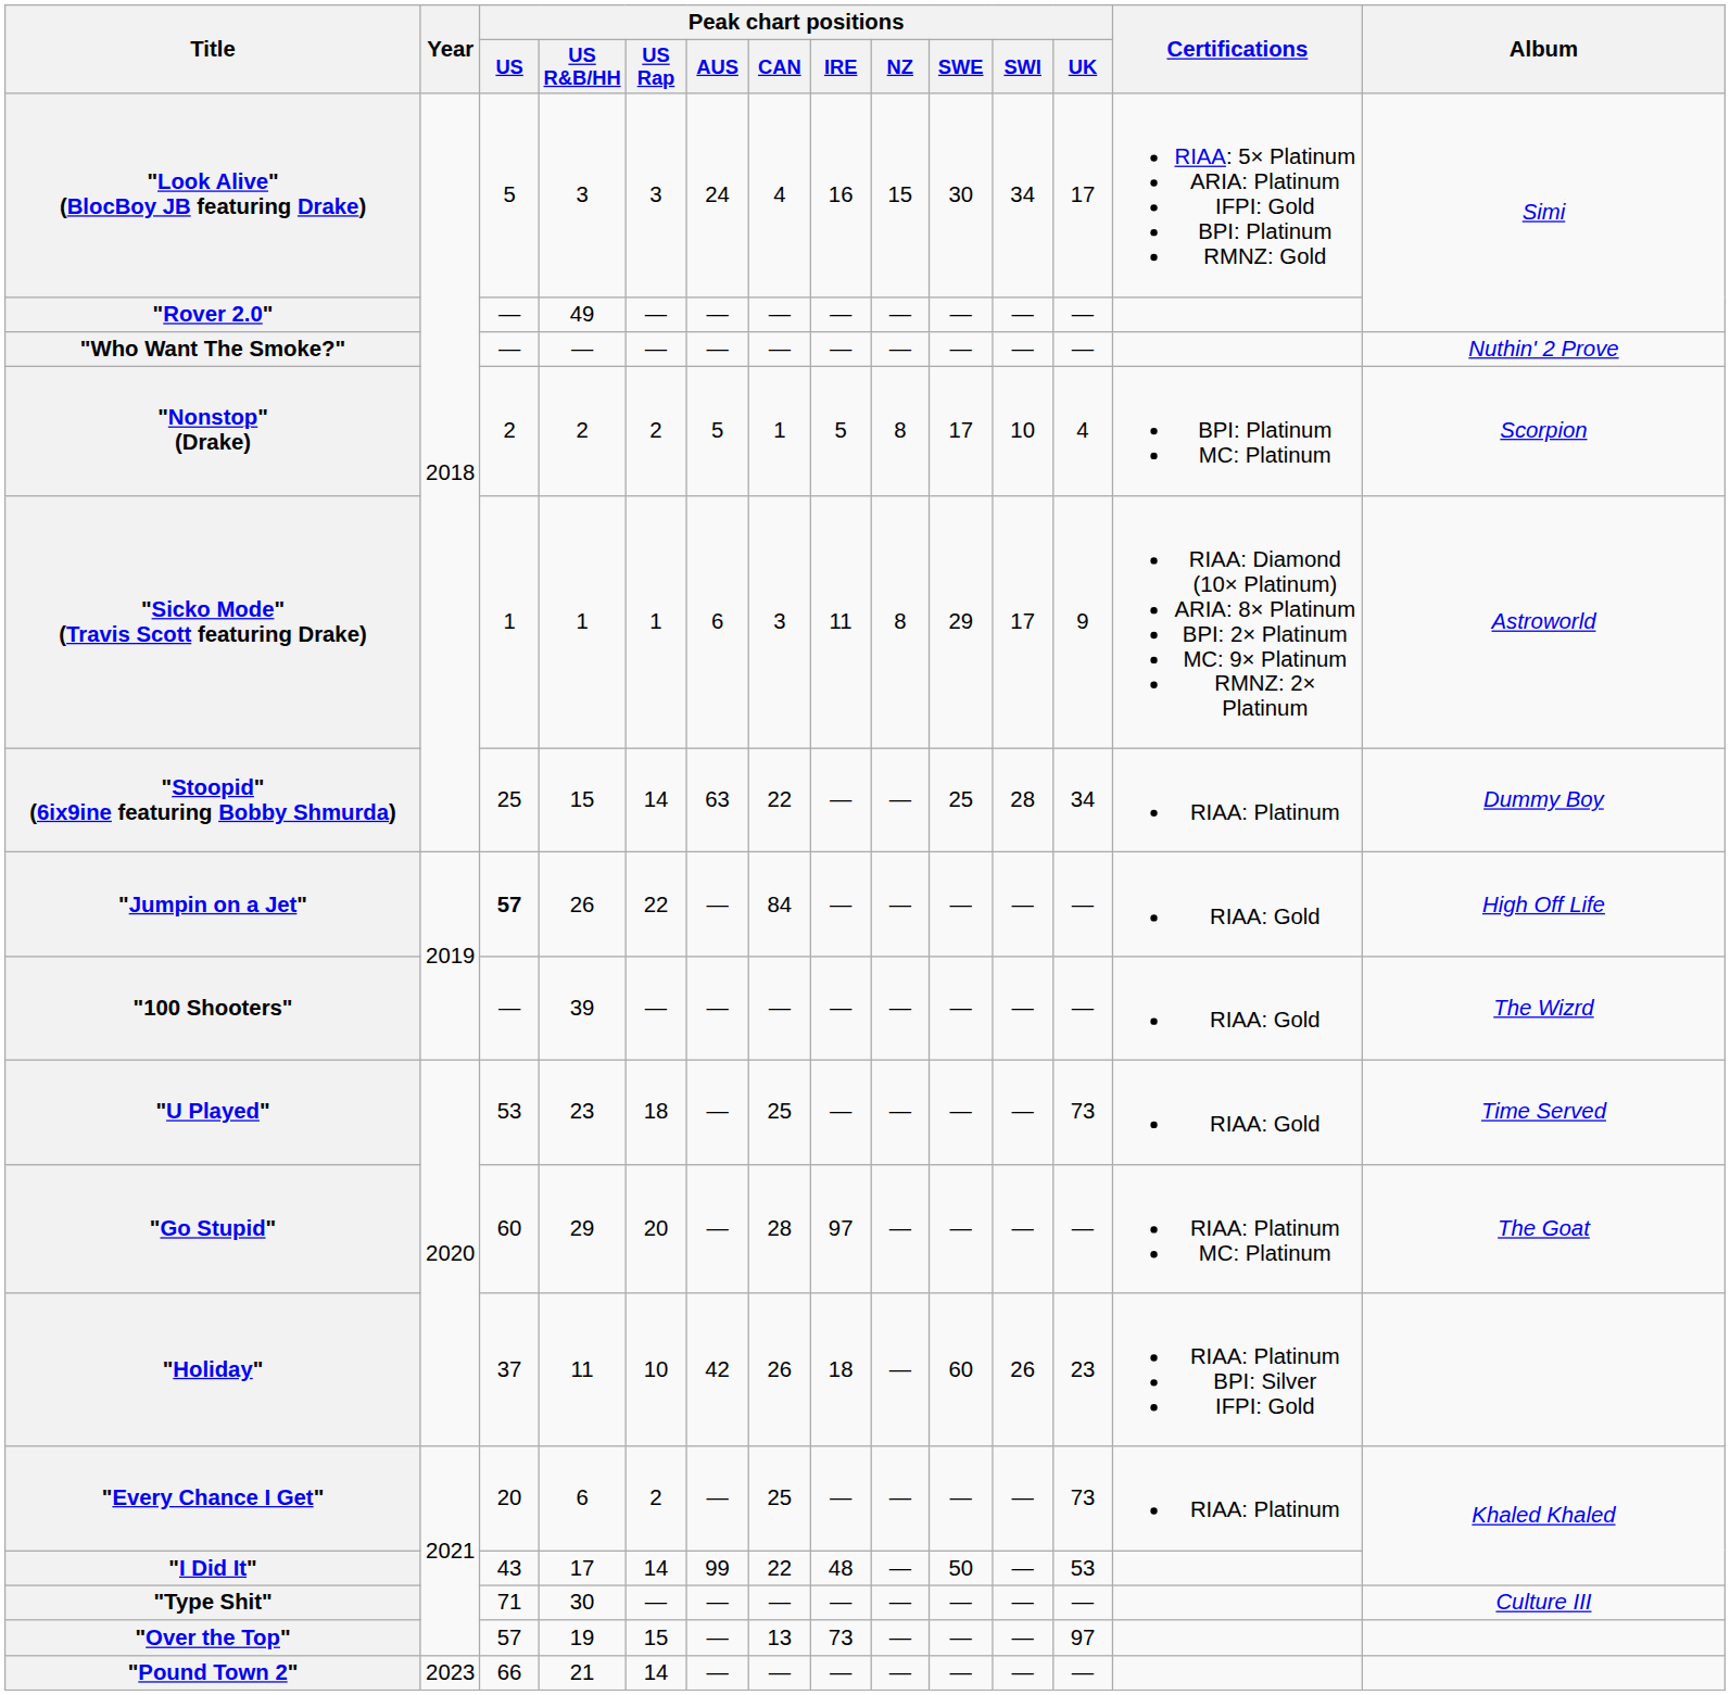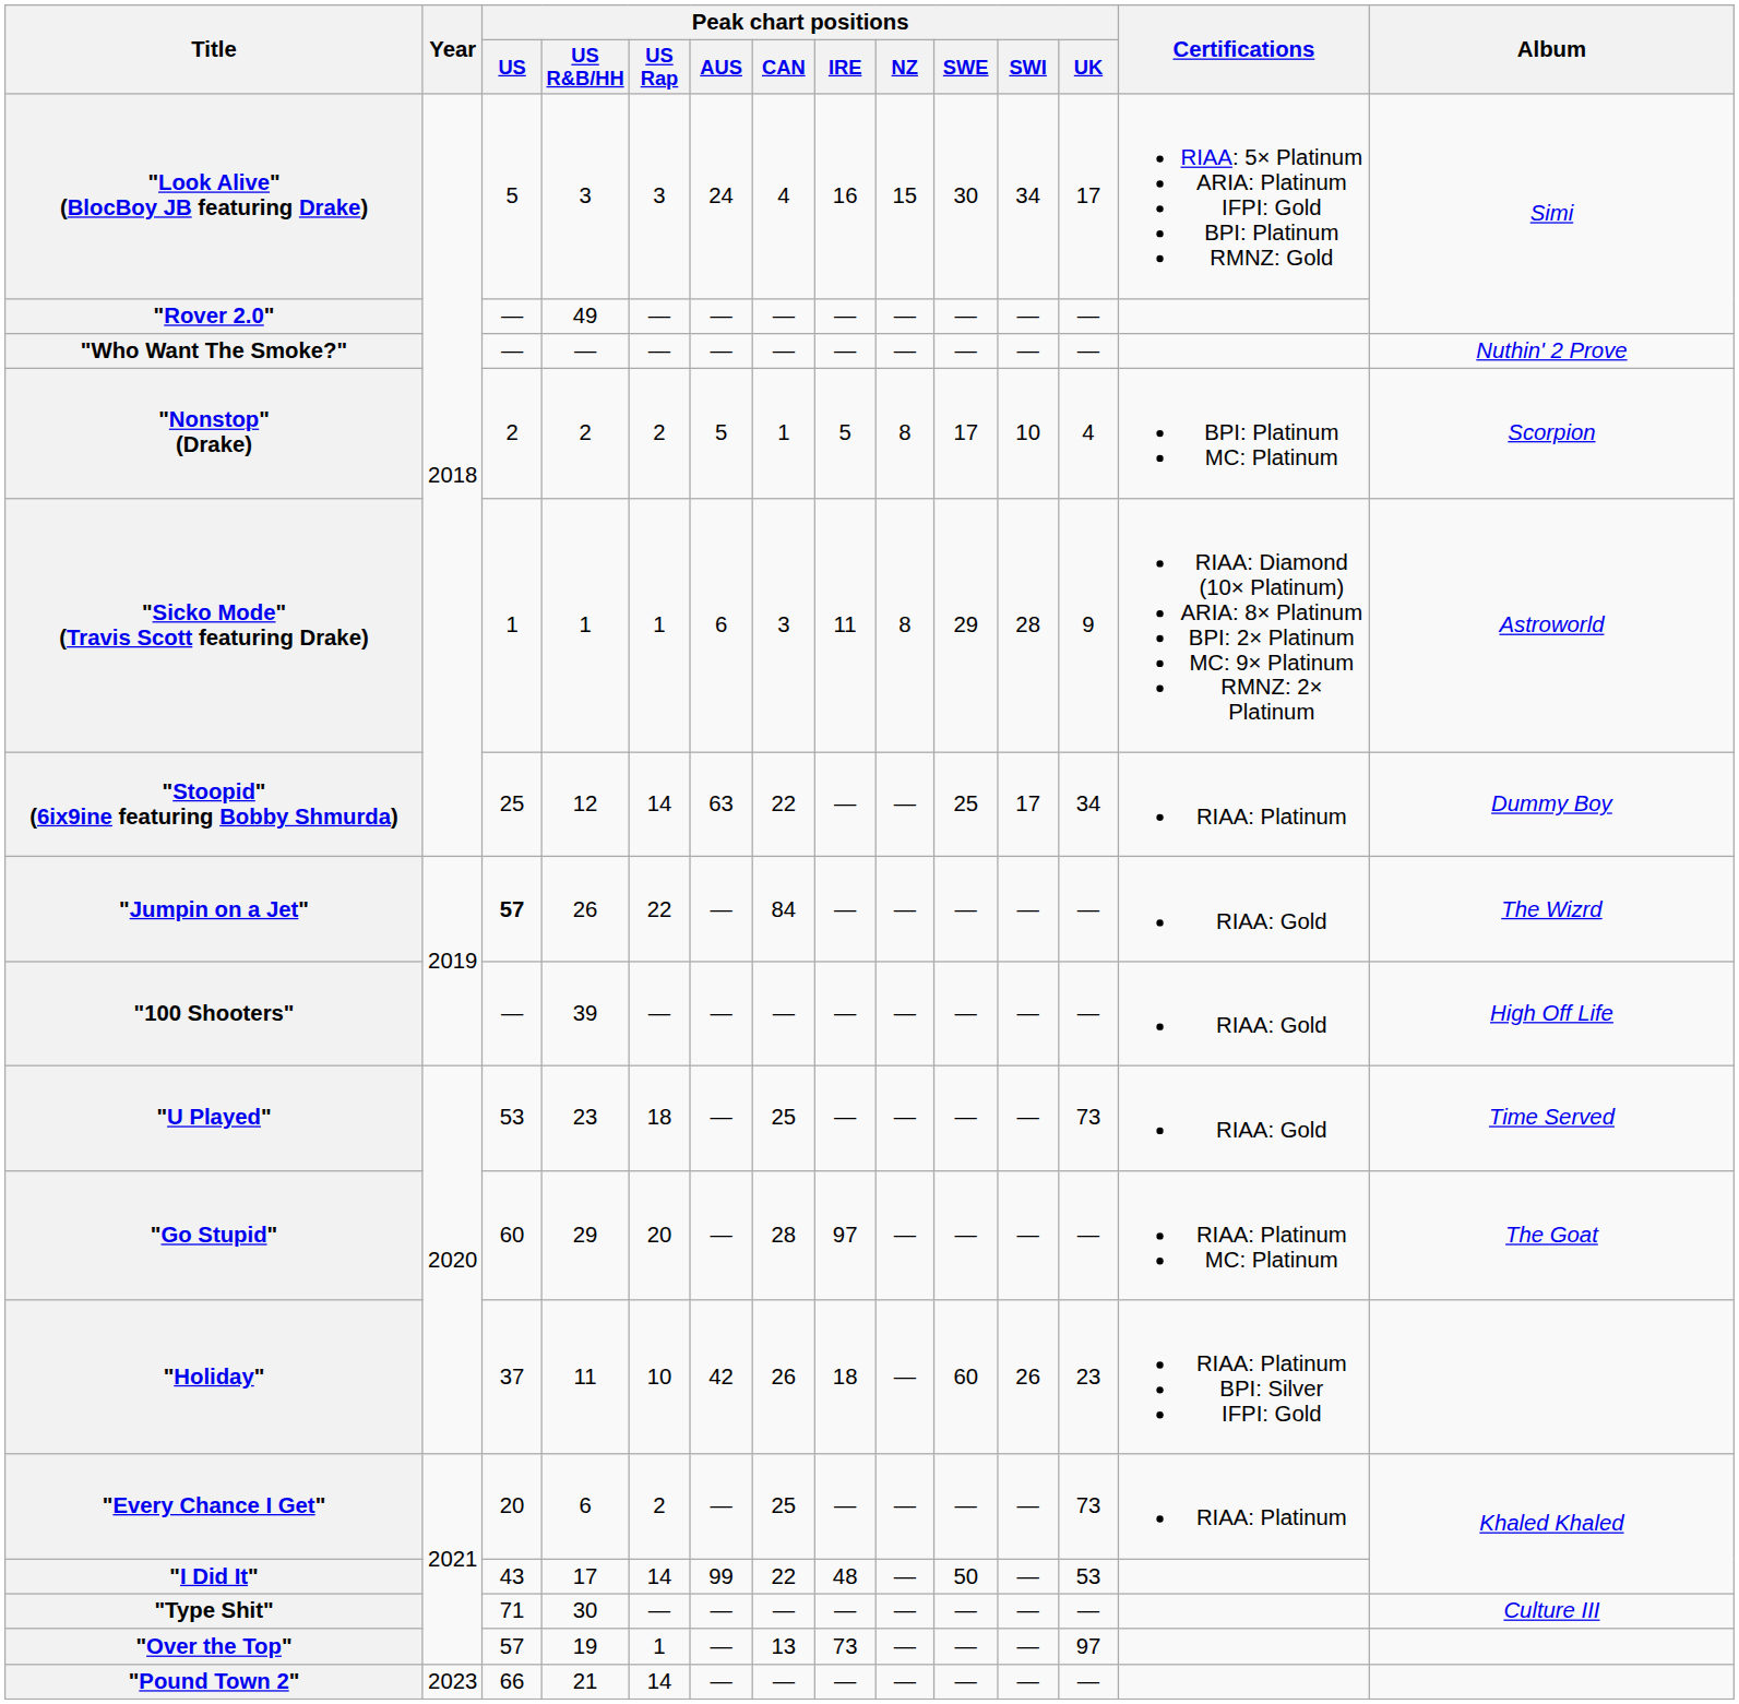"Sicko Mode" (Travis Scott featuring Drake) | Peak chart positions / SWI: 17 -> 28
"Stoopid" (6ix9ine featuring Bobby Shmurda) | Peak chart positions / US R&B/HH: 15 -> 12
"Stoopid" (6ix9ine featuring Bobby Shmurda) | Peak chart positions / SWI: 28 -> 17
"Jumpin on a Jet" | Album: High Off Life -> The Wizrd
"100 Shooters" | Album: The Wizrd -> High Off Life
"Over the Top" | Peak chart positions / US Rap: 15 -> 1
